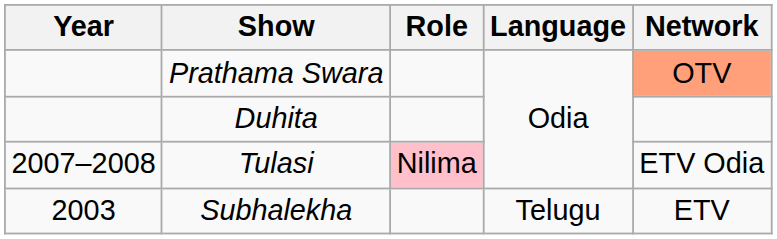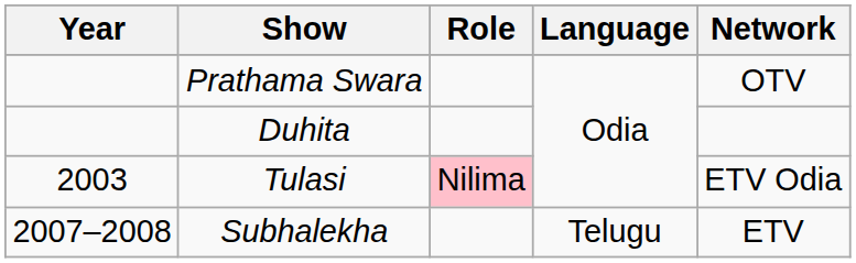Prathama Swara | Network: lightsalmon background -> no background
Tulasi | Year: 2007–2008 -> 2003
Subhalekha | Year: 2003 -> 2007–2008
